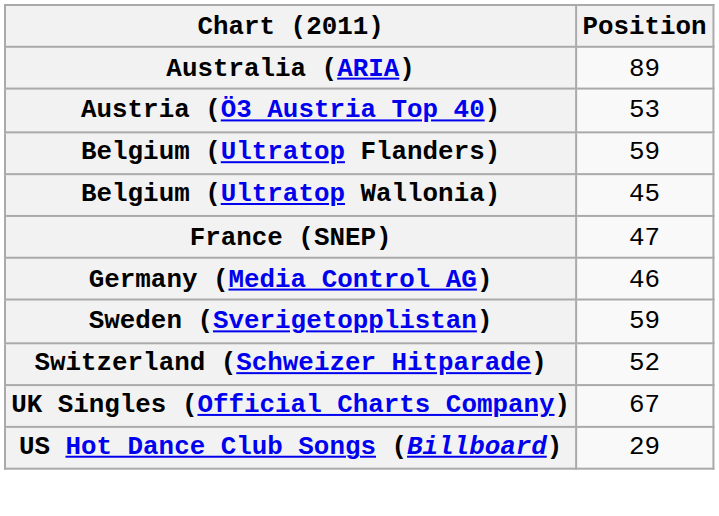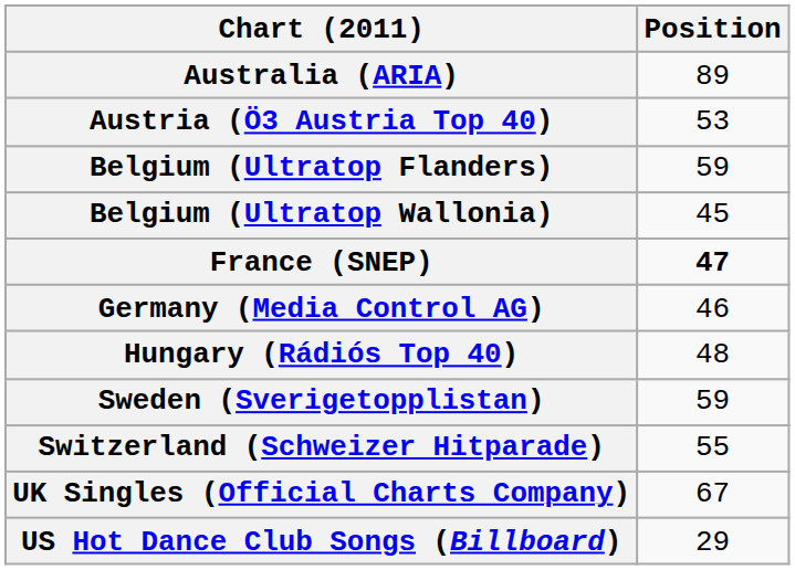France (SNEP) | Position: normal -> bold
+ row: Hungary (Rádiós Top 40) | 48
Switzerland (Schweizer Hitparade) | Position: 52 -> 55
